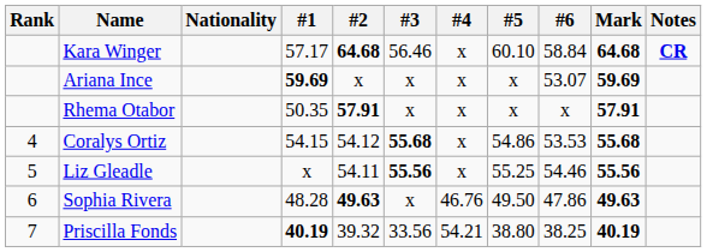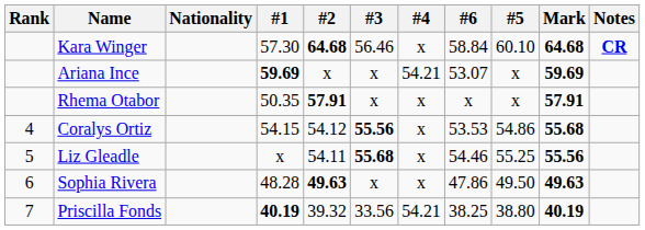columns swapped: #5 <-> #6
Kara Winger | #1: 57.17 -> 57.30
Ariana Ince | #4: x -> 54.21
Coralys Ortiz | #3: 55.68 -> 55.56
Liz Gleadle | #3: 55.56 -> 55.68
Sophia Rivera | #4: 46.76 -> x
